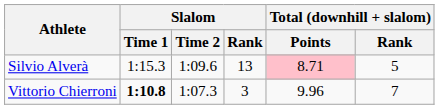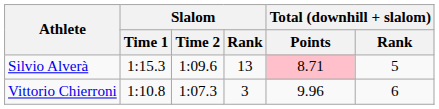Vittorio Chierroni | Slalom / Time 1: bold -> normal
Vittorio Chierroni | Total (downhill + slalom) / Rank: 7 -> 6
